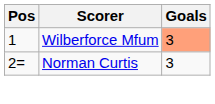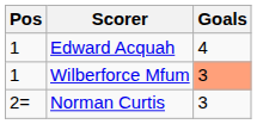+ row: 1 | Edward Acquah | 4
